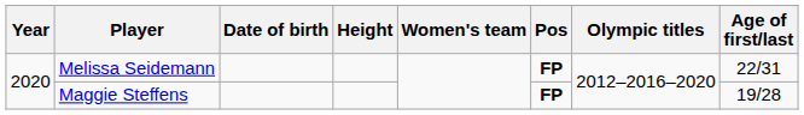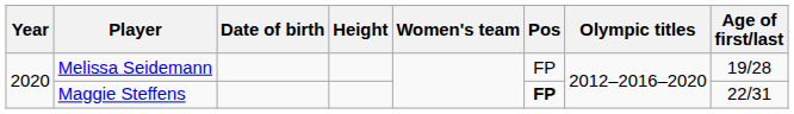Melissa Seidemann | Pos: bold -> normal
Melissa Seidemann | Age of first/last: 22/31 -> 19/28
Maggie Steffens | Age of first/last: 19/28 -> 22/31
